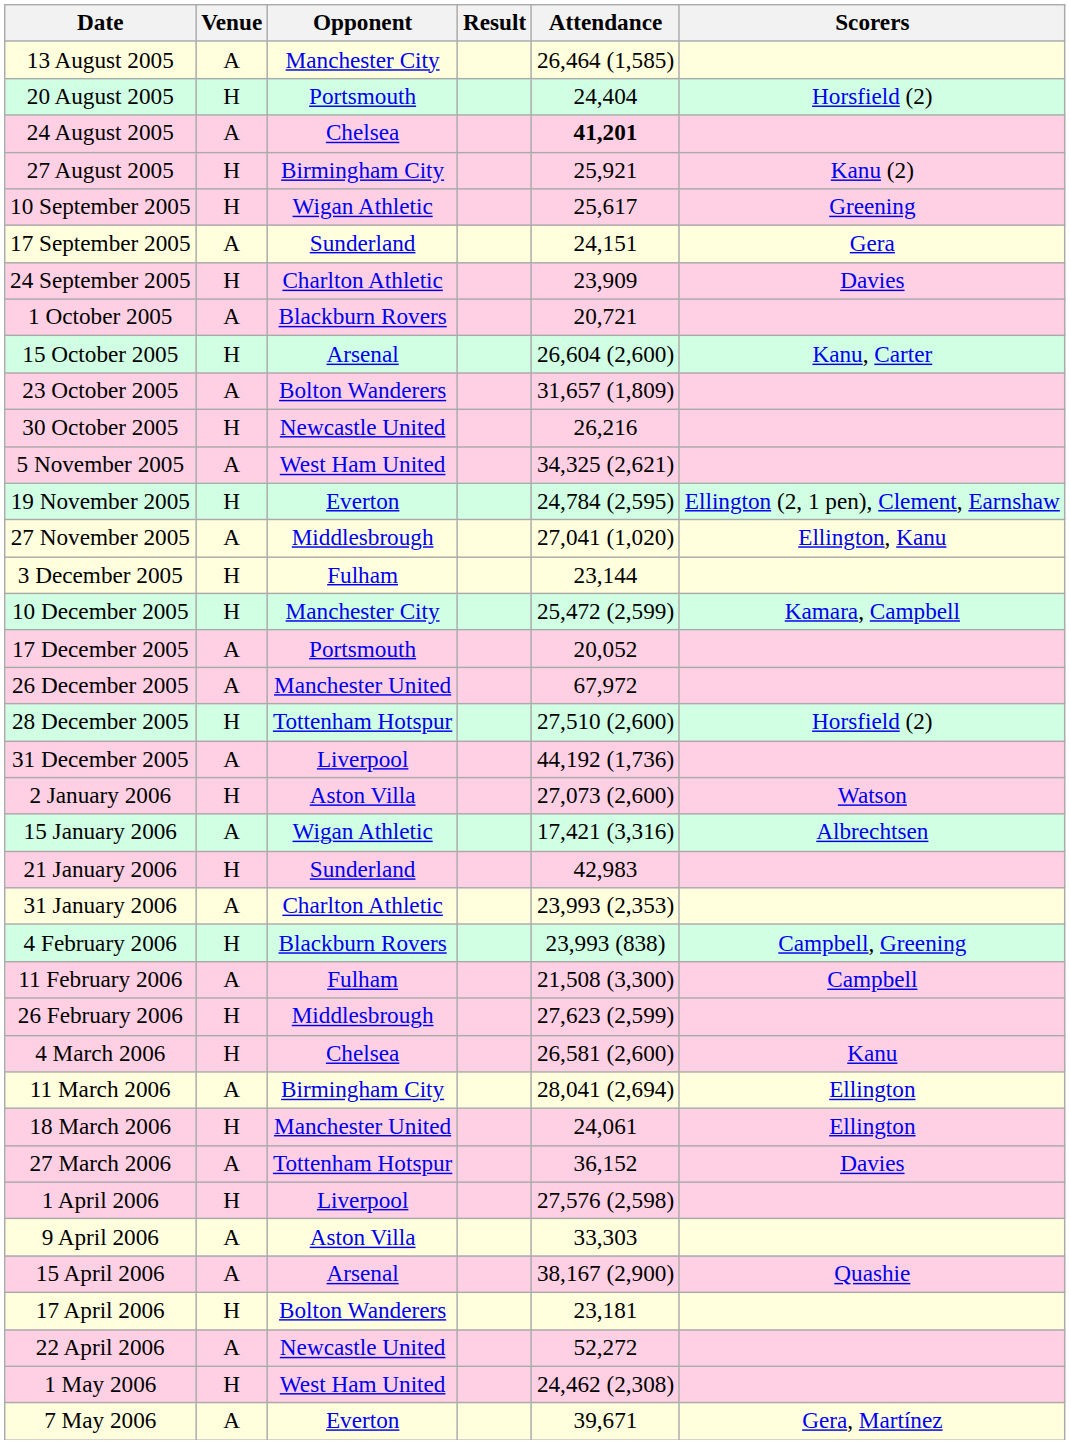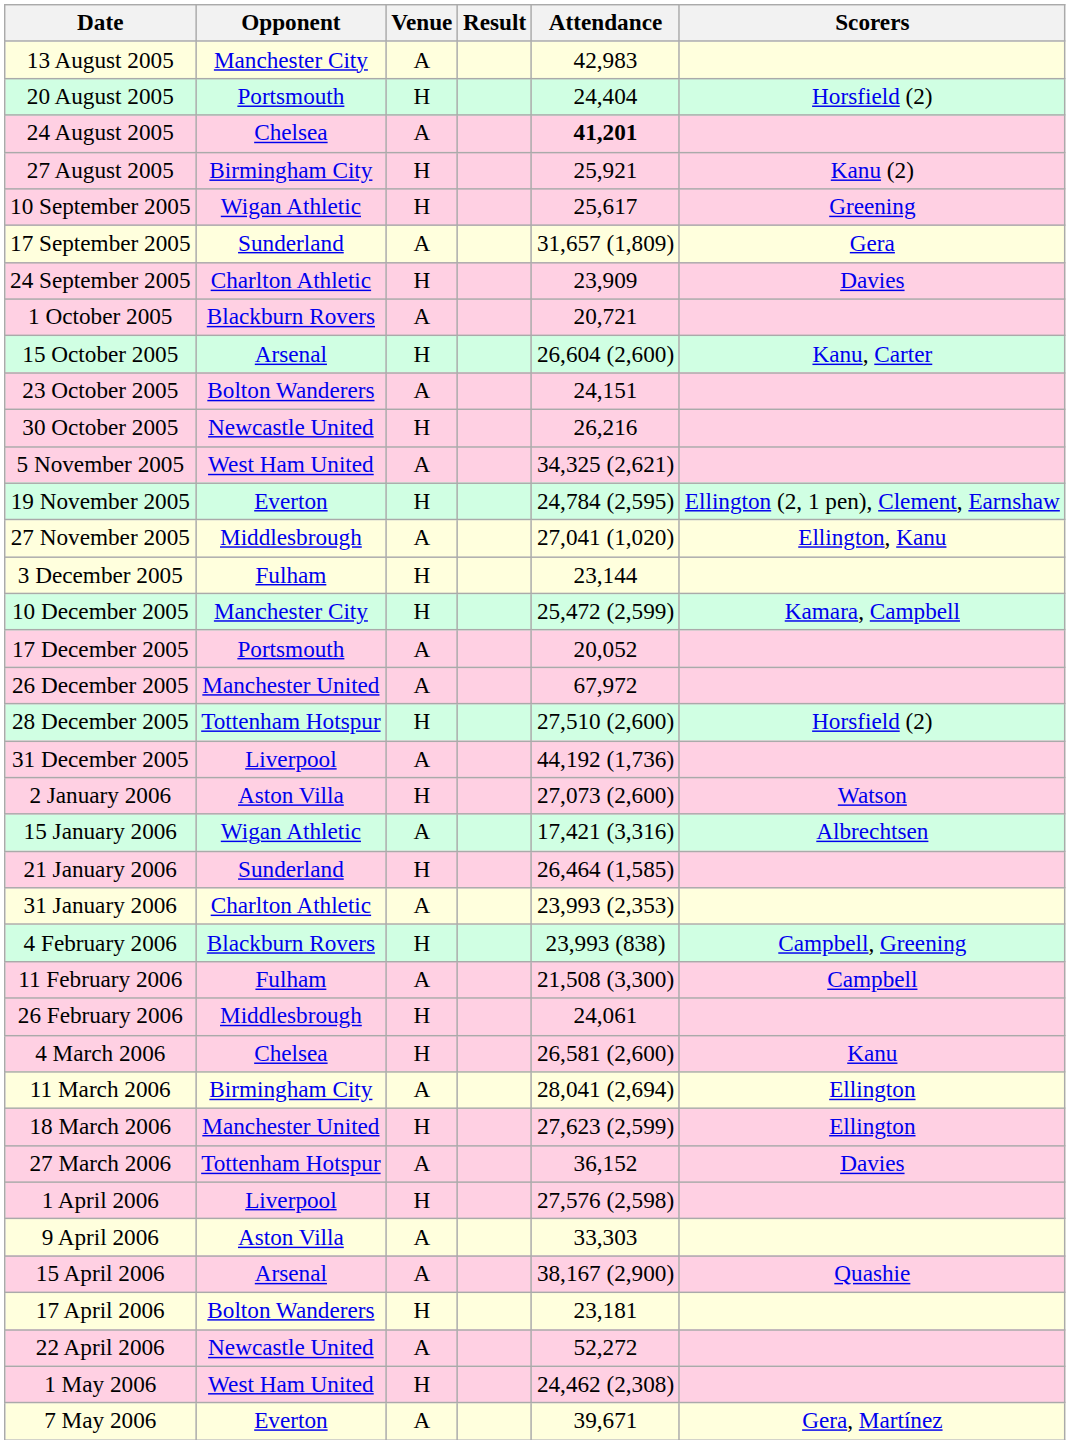columns swapped: Opponent <-> Venue
13 August 2005 | Attendance: 26,464 (1,585) -> 42,983
17 September 2005 | Attendance: 24,151 -> 31,657 (1,809)
23 October 2005 | Attendance: 31,657 (1,809) -> 24,151
21 January 2006 | Attendance: 42,983 -> 26,464 (1,585)
26 February 2006 | Attendance: 27,623 (2,599) -> 24,061
18 March 2006 | Attendance: 24,061 -> 27,623 (2,599)
